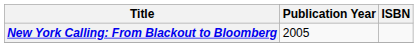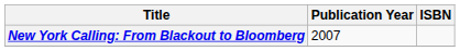New York Calling: From Blackout to Bloomberg | Publication Year: 2005 -> 2007
